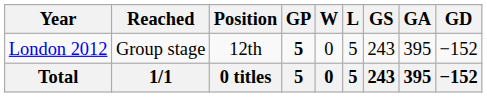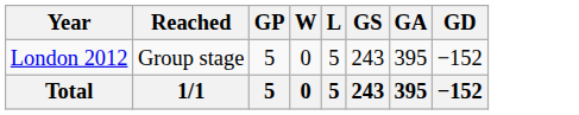- column: Position | 12th | 0 titles
London 2012 | GP: bold -> normal
